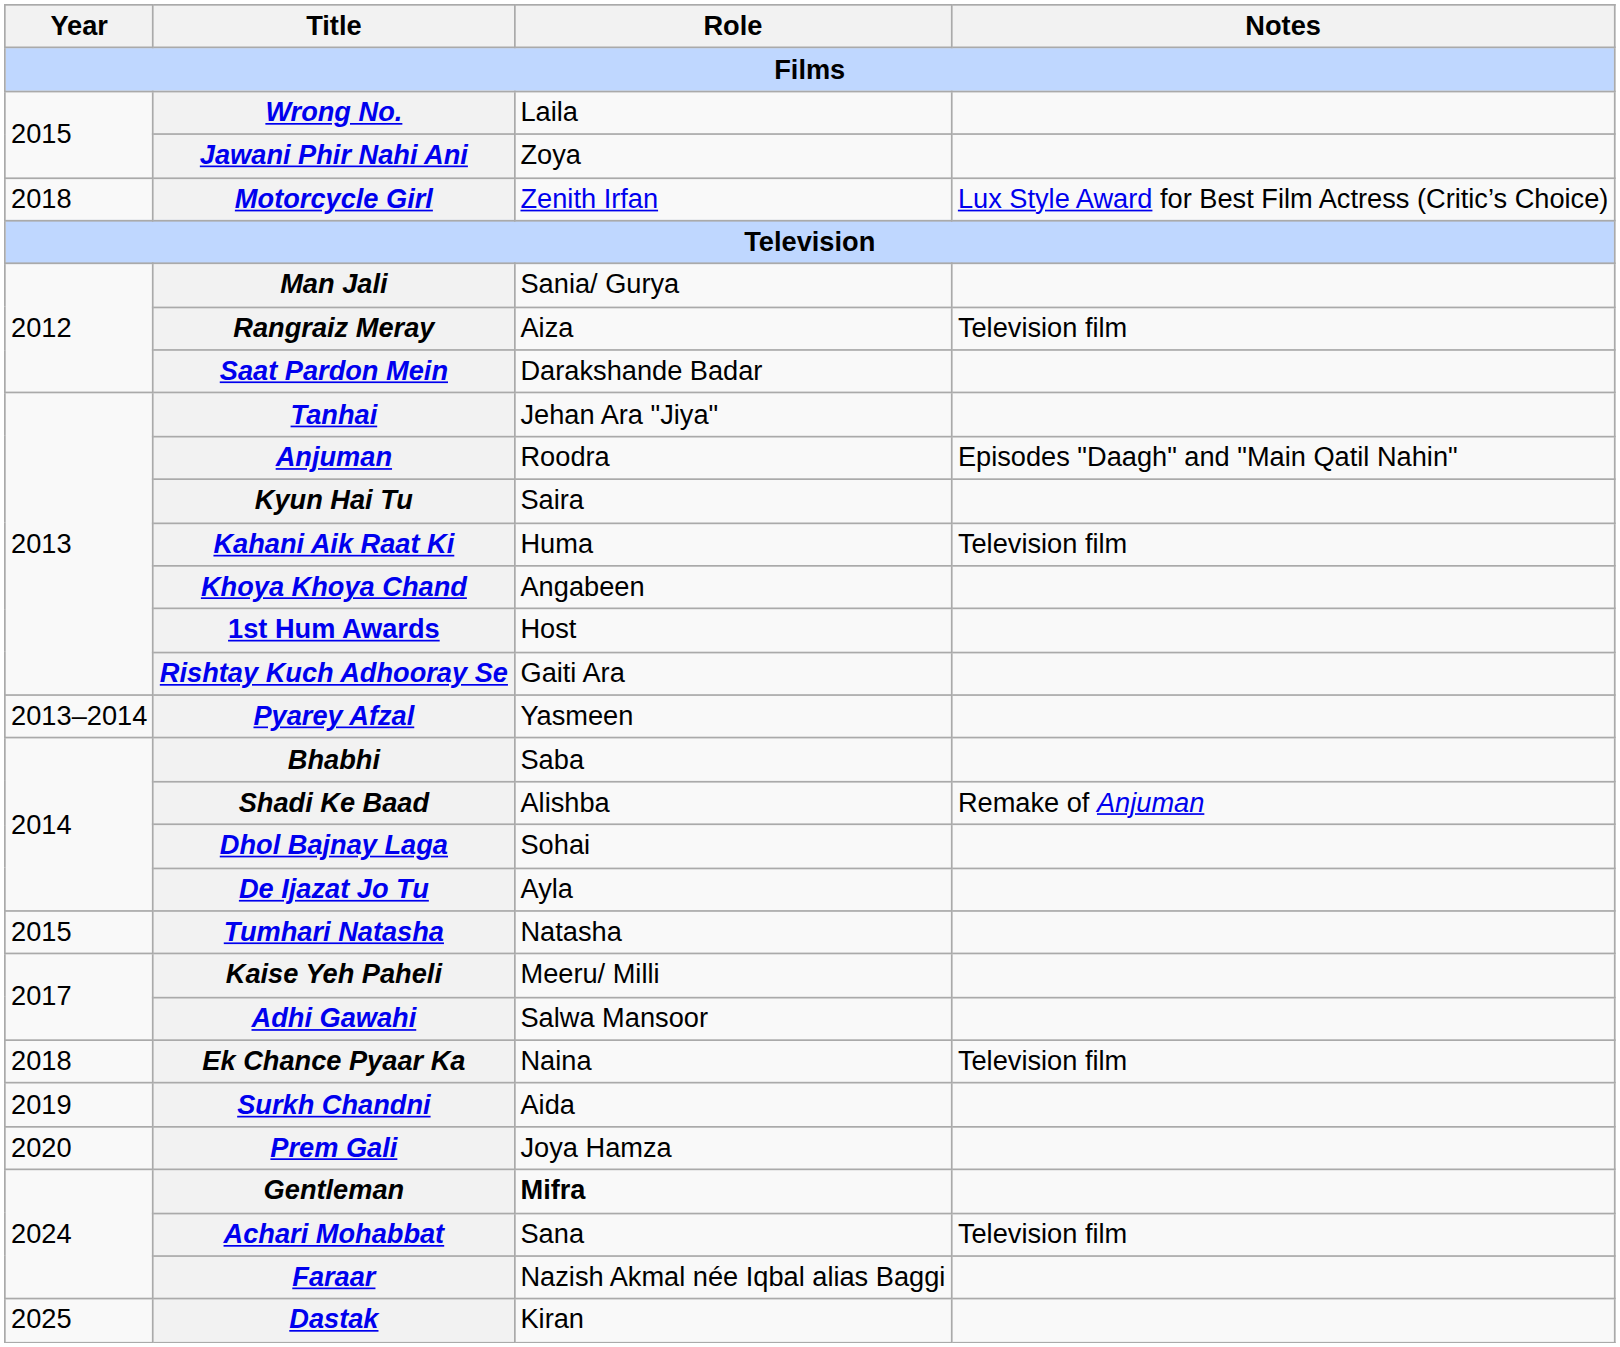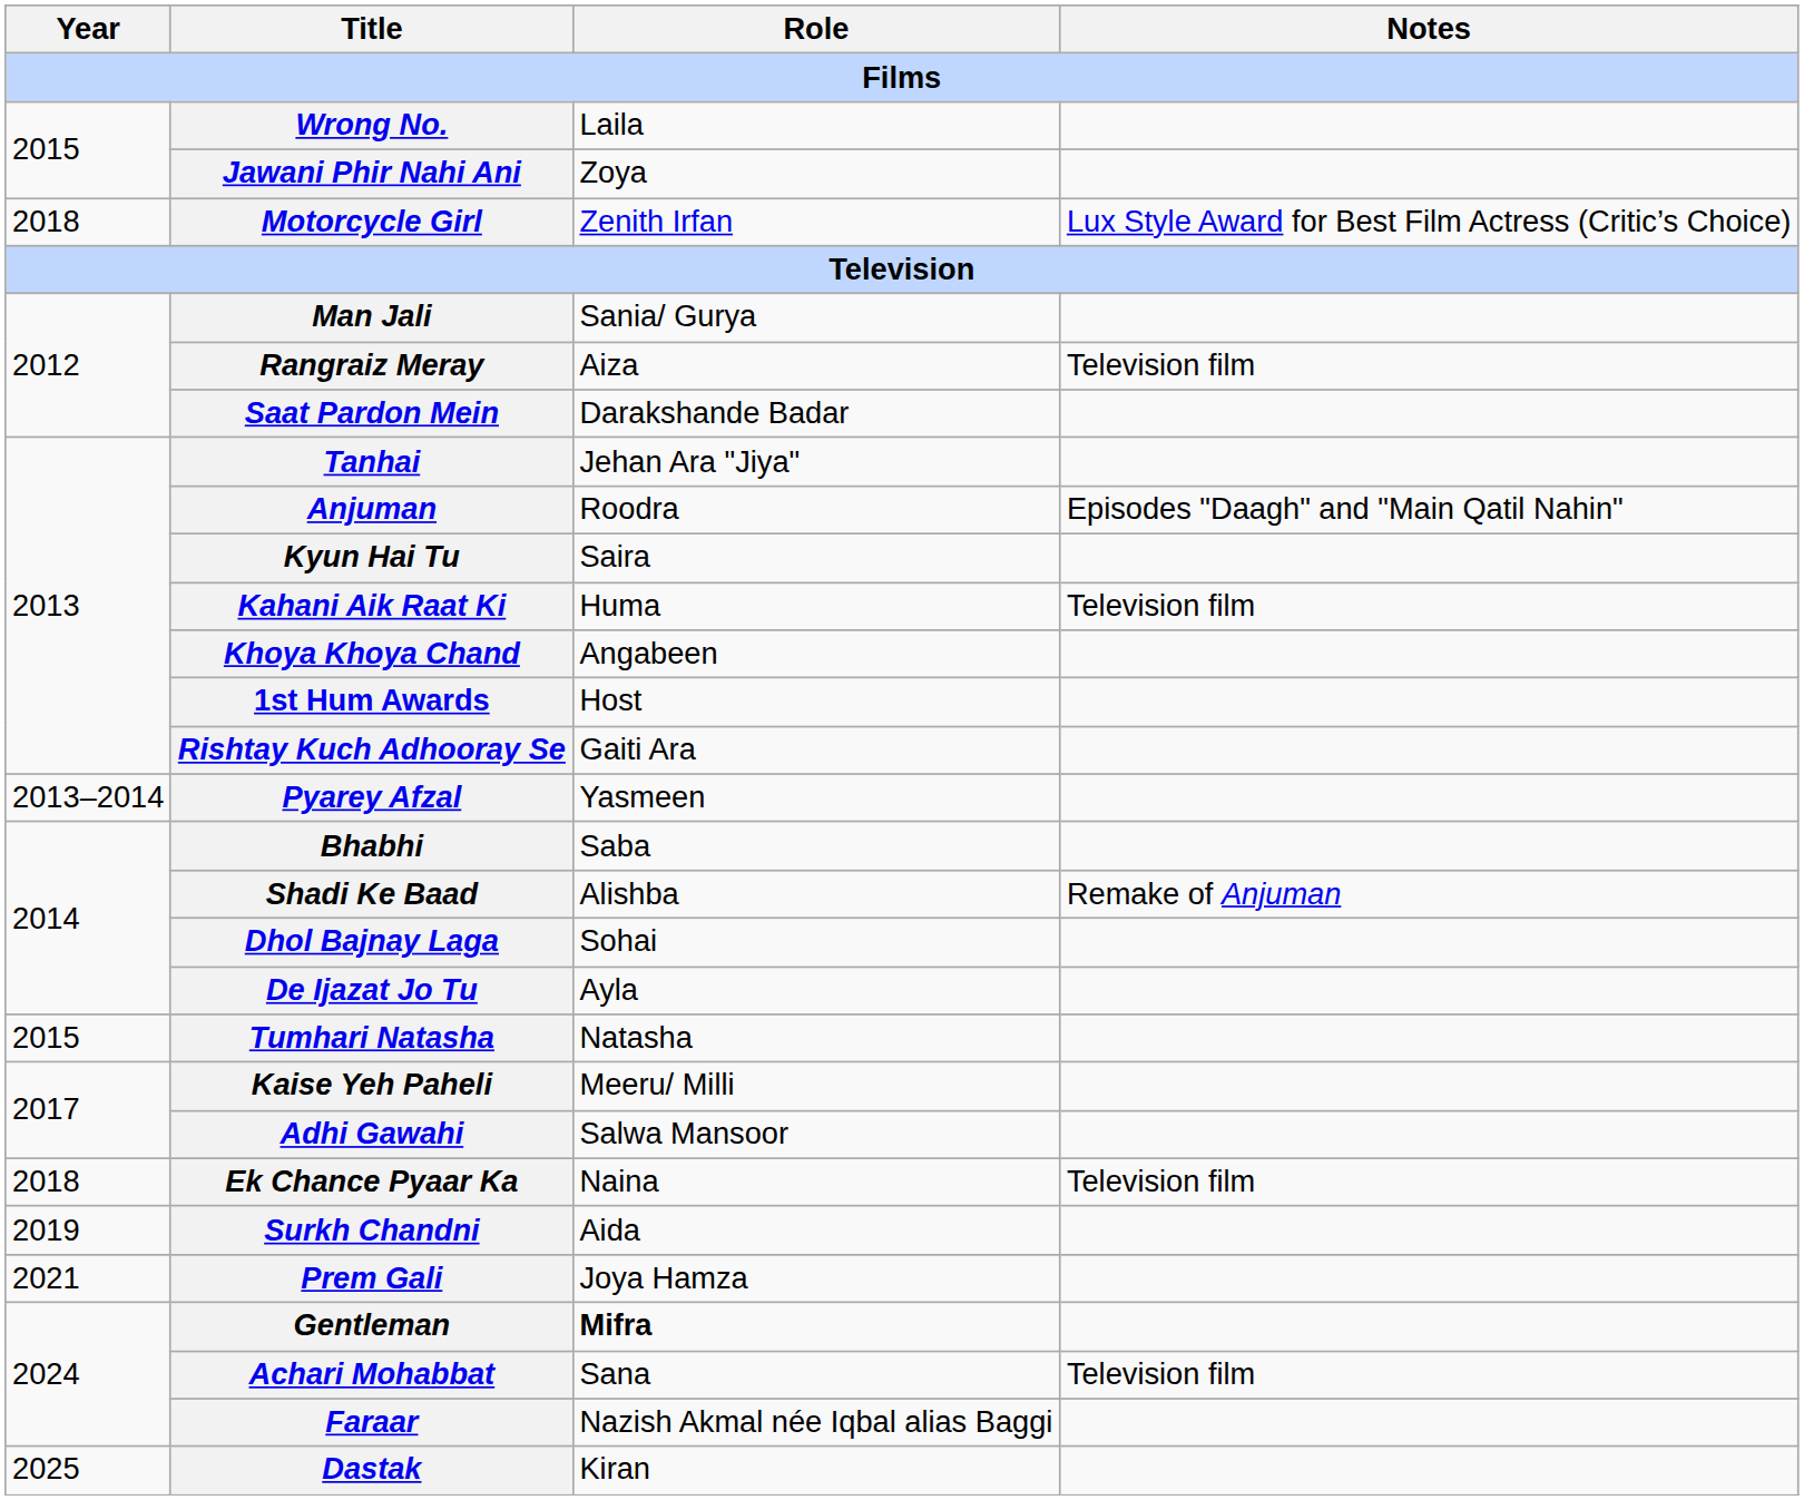Prem Gali | Year: 2020 -> 2021
